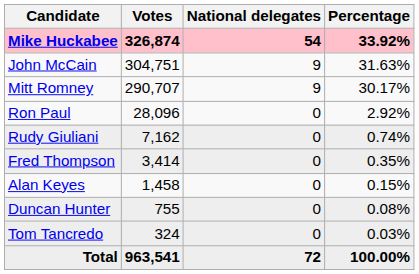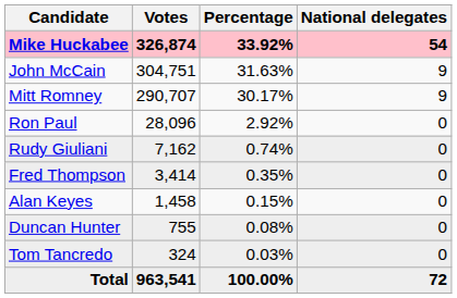columns swapped: Percentage <-> National delegates
